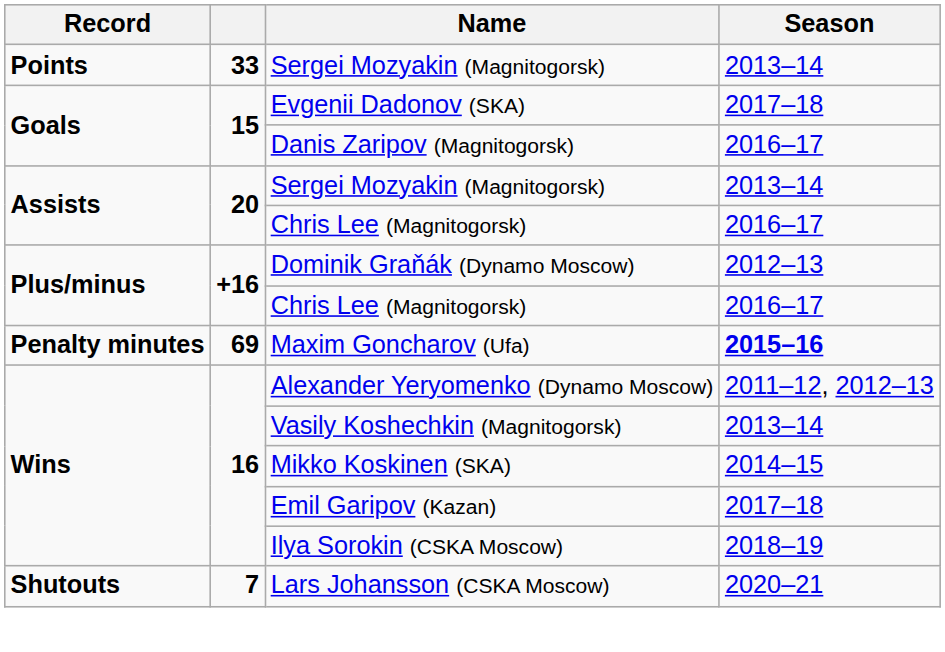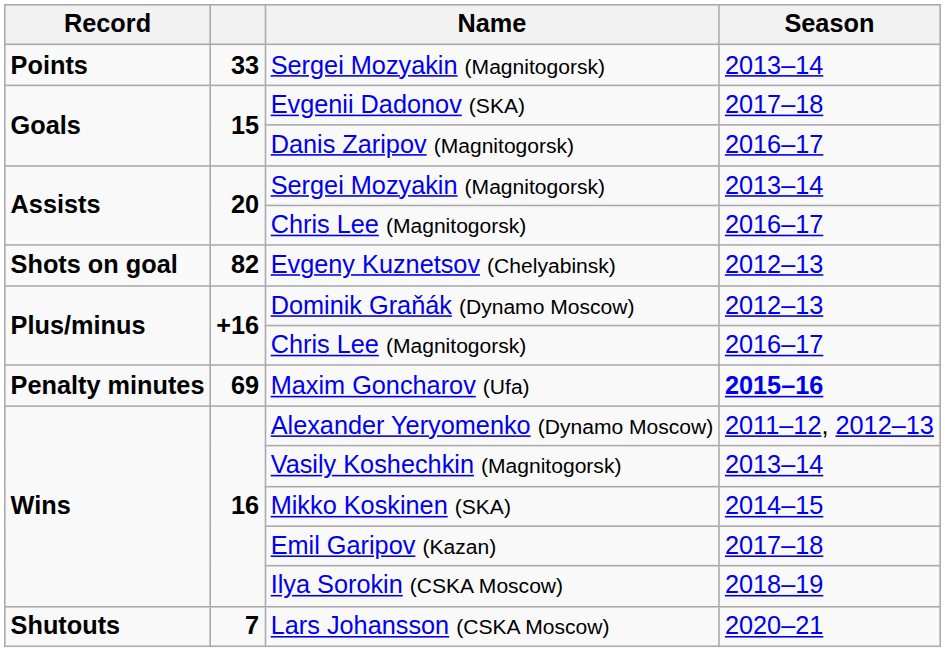+ row: Shots on goal | 82 | Evgeny Kuznetsov (Chelyabinsk) | 2012–13
